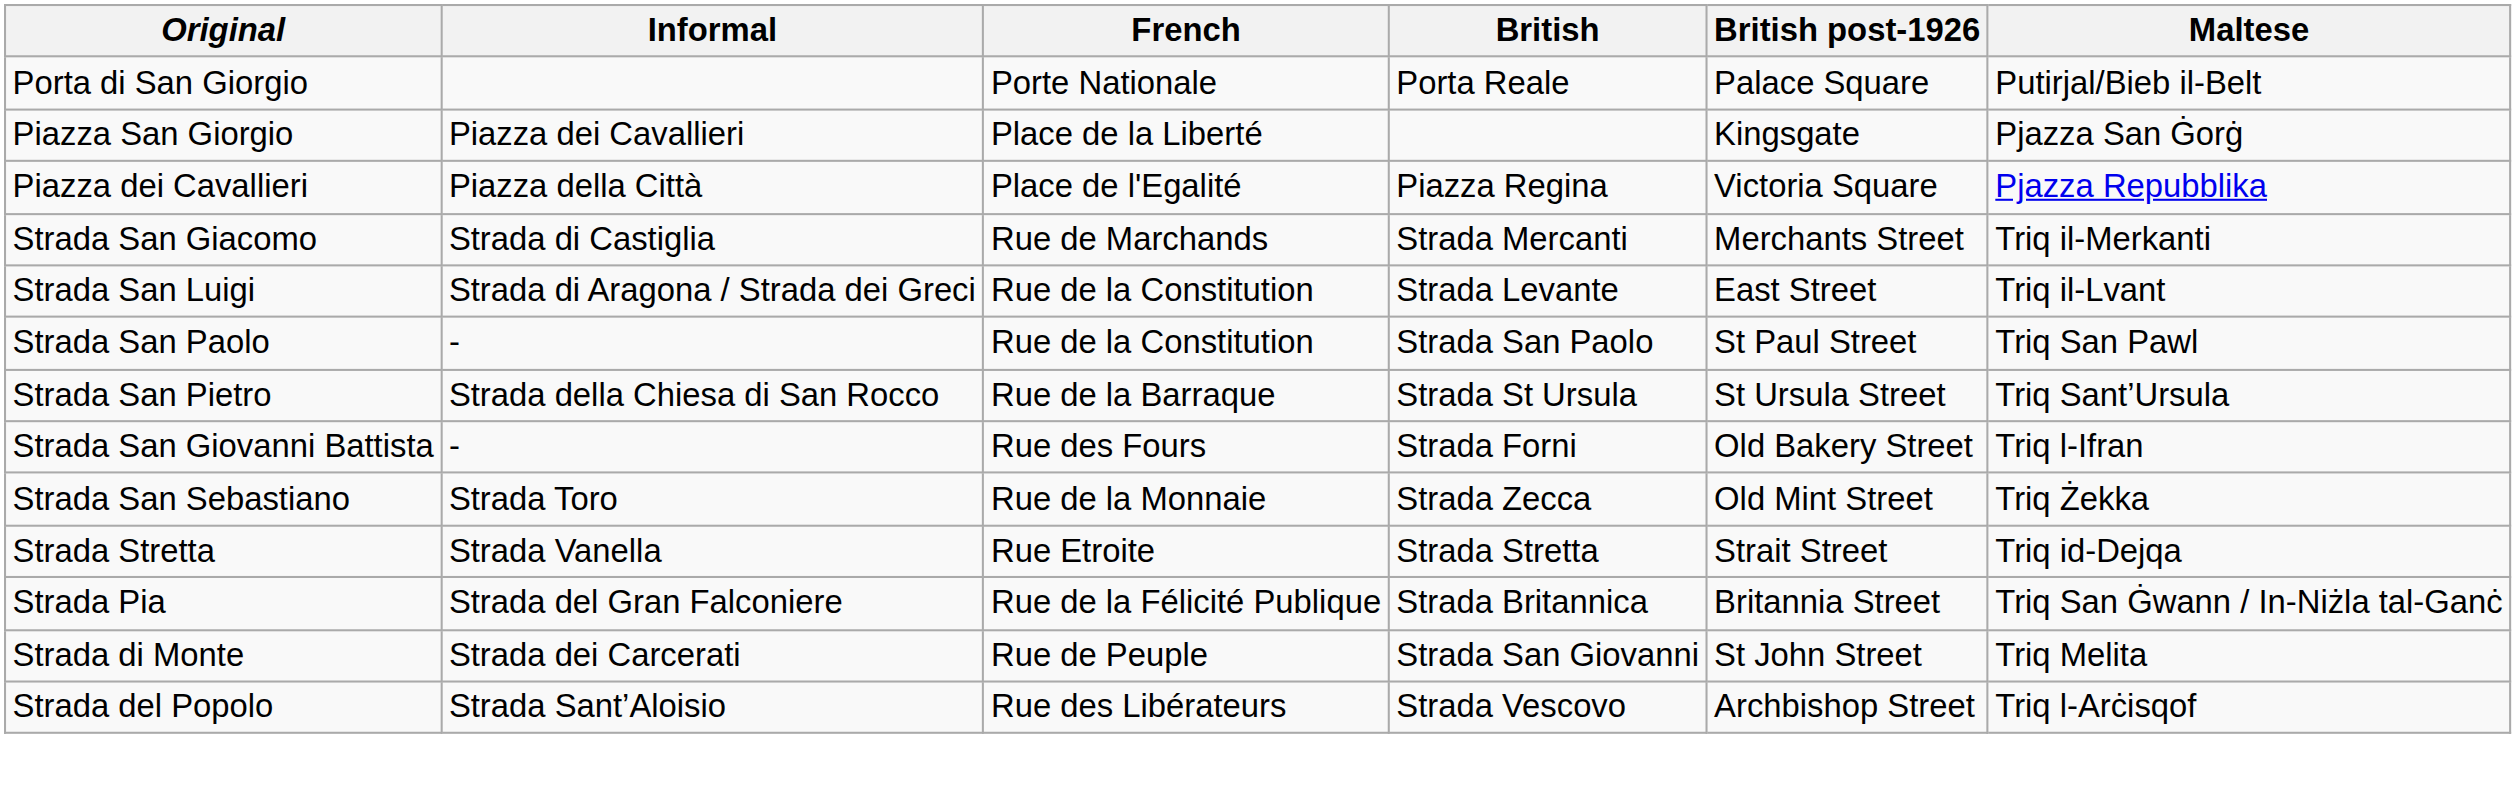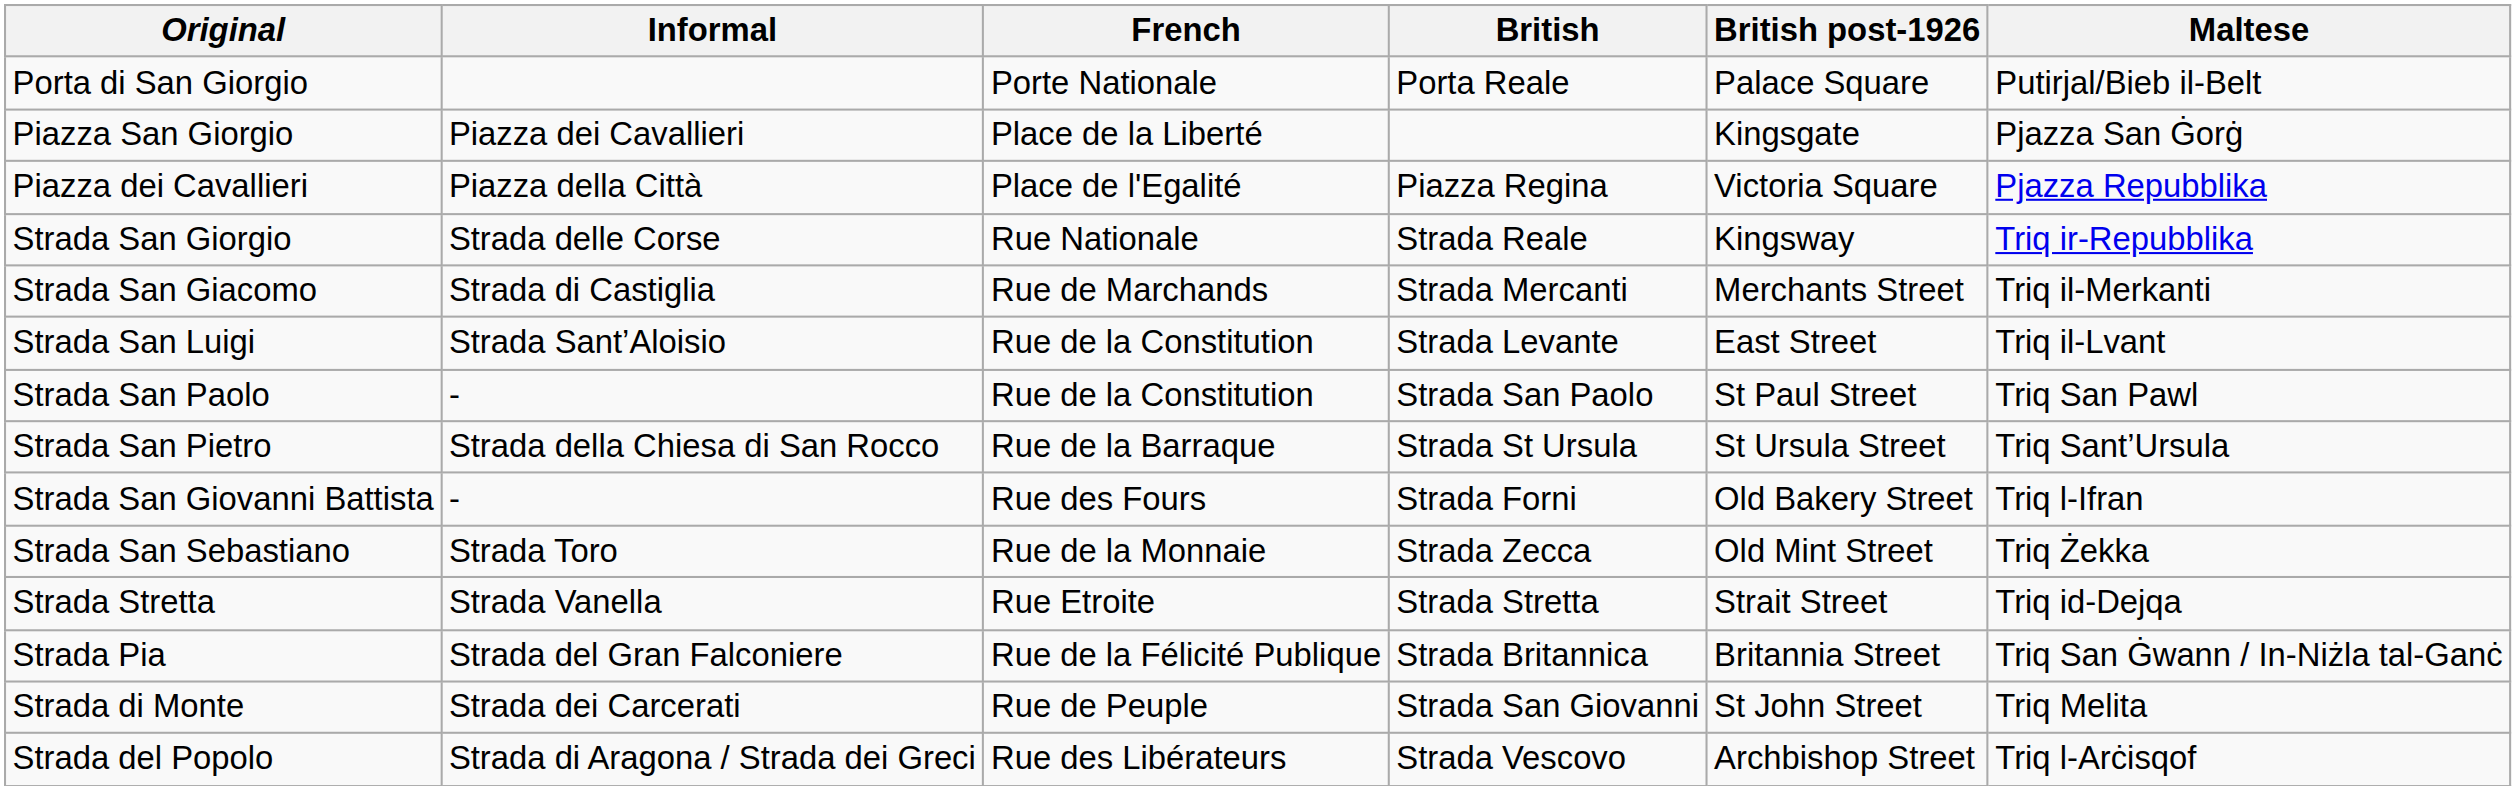+ row: Strada San Giorgio | Strada delle Corse | Rue Nationale | Strada Reale | Kingsway | Triq ir-Repubblika
Strada San Luigi | Informal: Strada di Aragona / Strada dei Greci -> Strada Sant’Aloisio
Strada del Popolo | Informal: Strada Sant’Aloisio -> Strada di Aragona / Strada dei Greci
